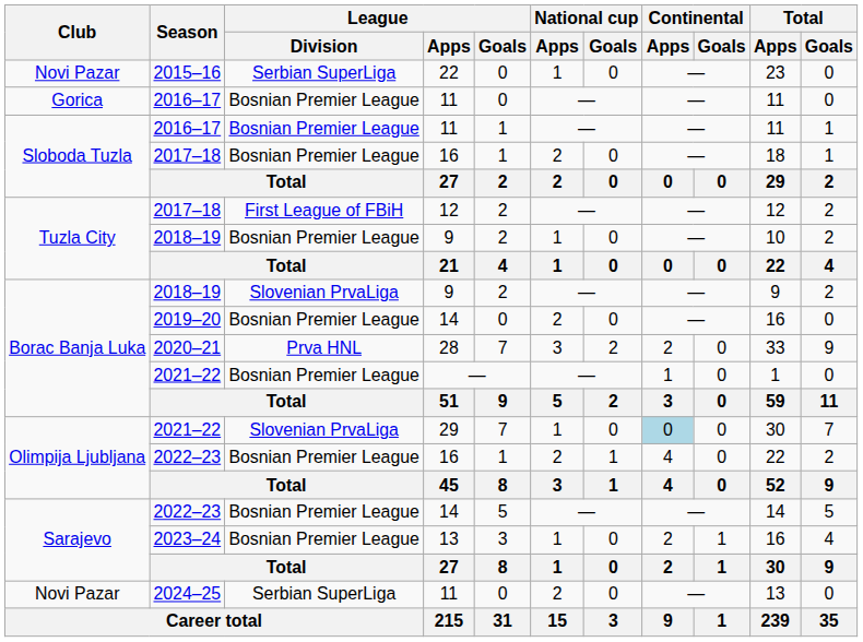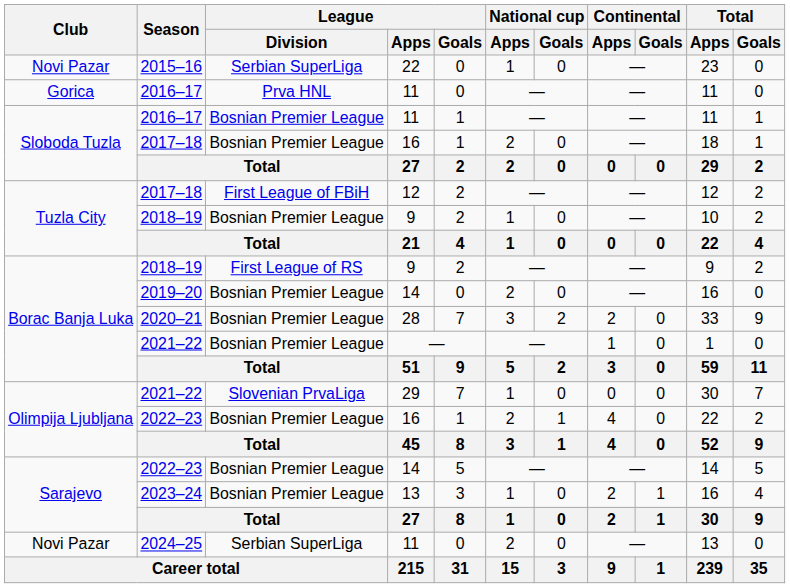Gorica / 2016–17 | League / Division: Bosnian Premier League -> Prva HNL
Borac Banja Luka / 2018–19 | League / Division: Slovenian PrvaLiga -> First League of RS
2020–21 | League / Division: Prva HNL -> Bosnian Premier League
Olimpija Ljubljana / 2021–22 | Continental / Apps: lightblue background -> no background
